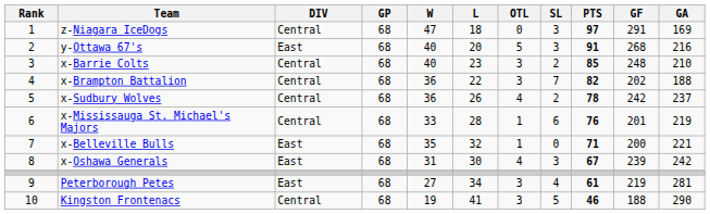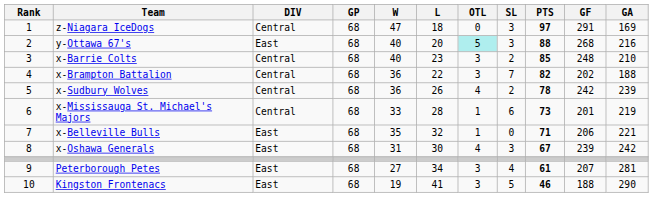y-Ottawa 67's | OTL: no background -> paleturquoise background
y-Ottawa 67's | PTS: 91 -> 88
x-Sudbury Wolves | GA: 237 -> 239
x-Mississauga St. Michael's Majors | PTS: 76 -> 73
x-Belleville Bulls | GF: 200 -> 206
Peterborough Petes | GF: 219 -> 207
Kingston Frontenacs | DIV: Central -> East
